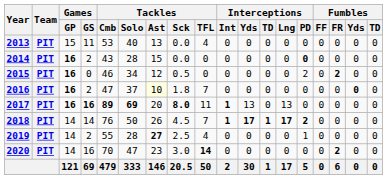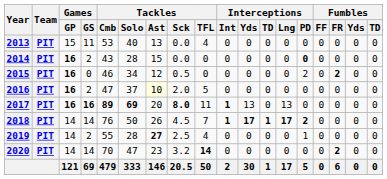2016 | Tackles / Sck: 1.8 -> 2.0
2016 | Tackles / TFL: 7 -> 5
2016 | Fumbles / Yds: bold -> normal
2020 | Games / GS: 16 -> 14
2020 | Tackles / Sck: 3.0 -> 3.2
